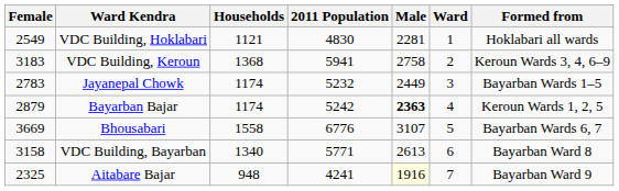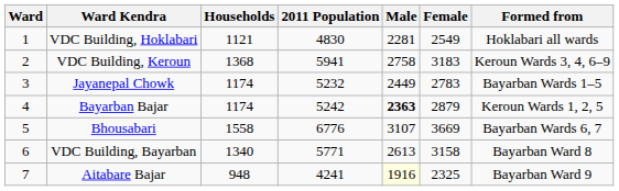columns swapped: Ward <-> Female
